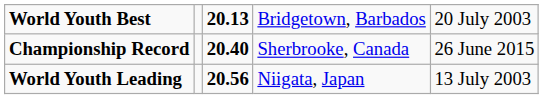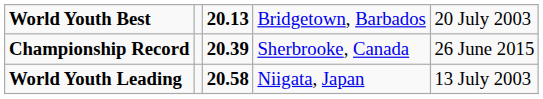Championship Record | column 3: 20.40 -> 20.39
World Youth Leading | column 3: 20.56 -> 20.58
